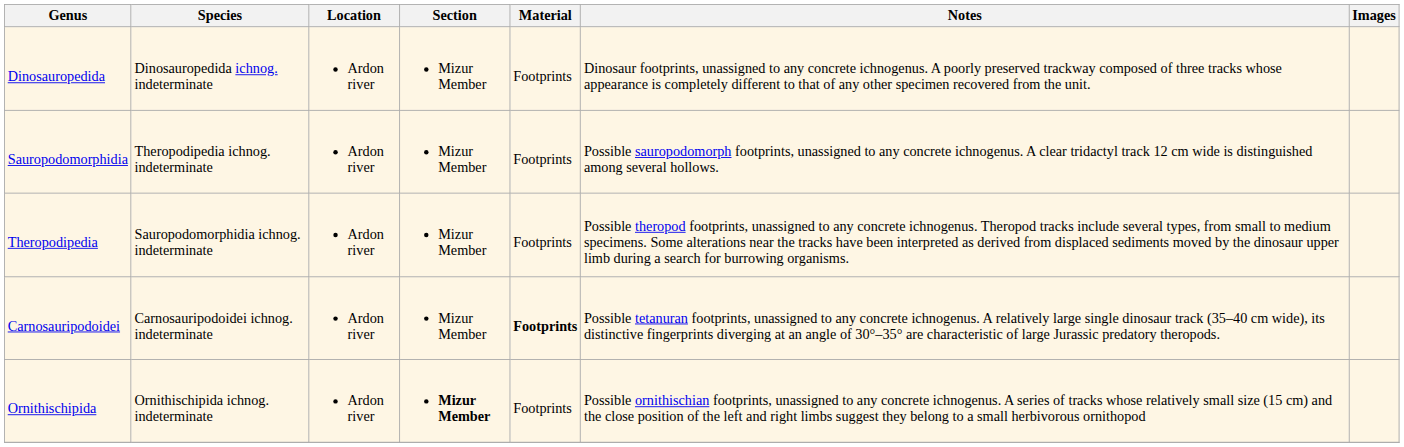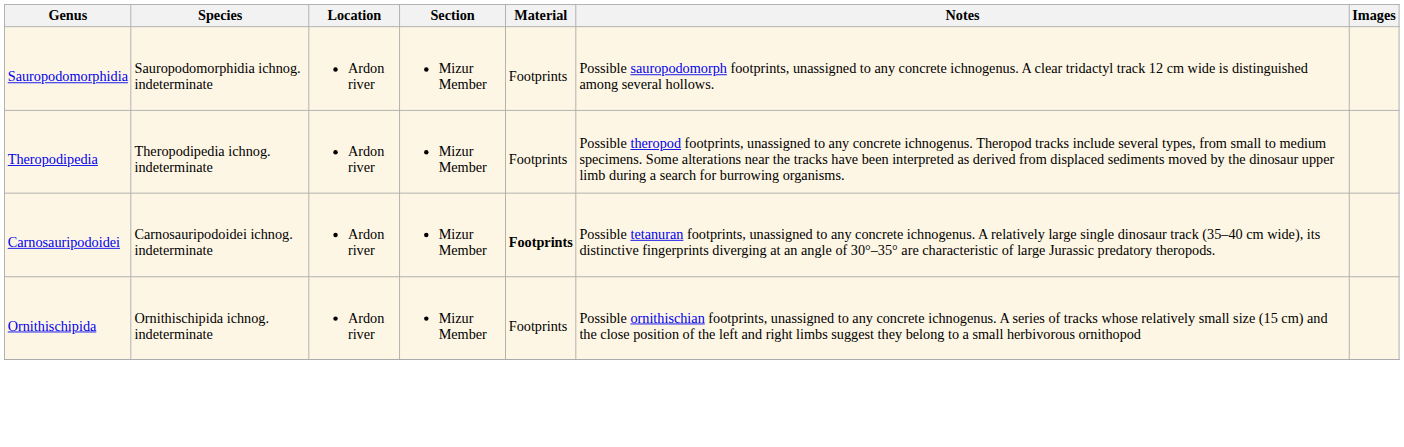- row: Dinosauropedida | Dinosauropedida ichnog. indeterminate | Ardon river | Mizur Member | Footprints | Dinosaur footprints, unassigned to any concrete ichnogenus. A poorly preserved trackway composed of three tracks whose appearance is completely different to that of any other specimen recovered from the unit.
Sauropodomorphidia | Species: Theropodipedia ichnog. indeterminate -> Sauropodomorphidia ichnog. indeterminate
Theropodipedia | Species: Sauropodomorphidia ichnog. indeterminate -> Theropodipedia ichnog. indeterminate
Ornithischipida | Section: bold -> normal
